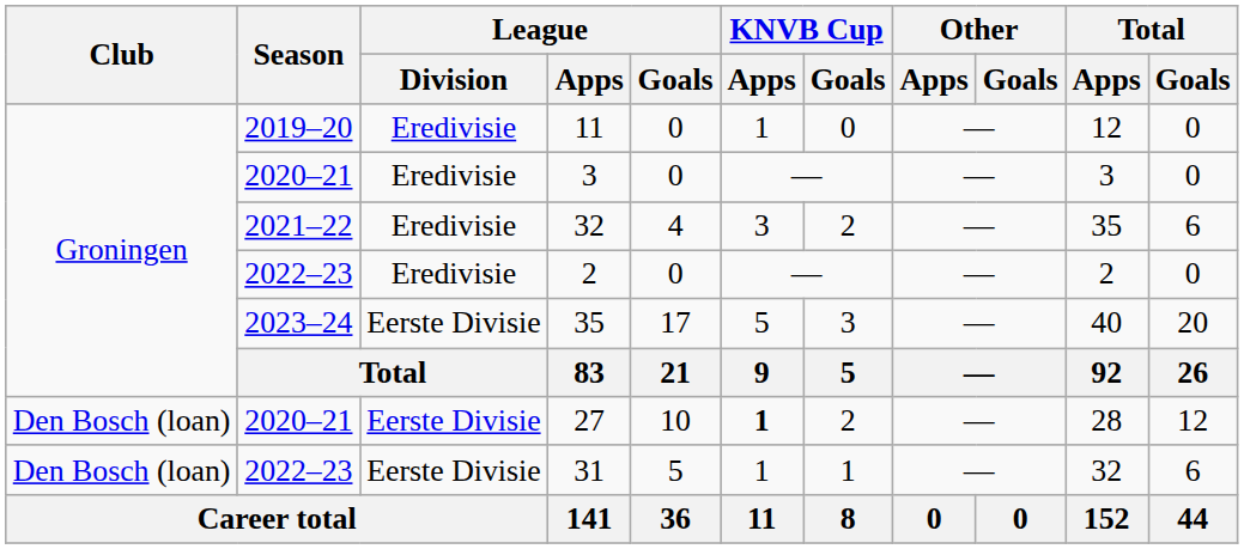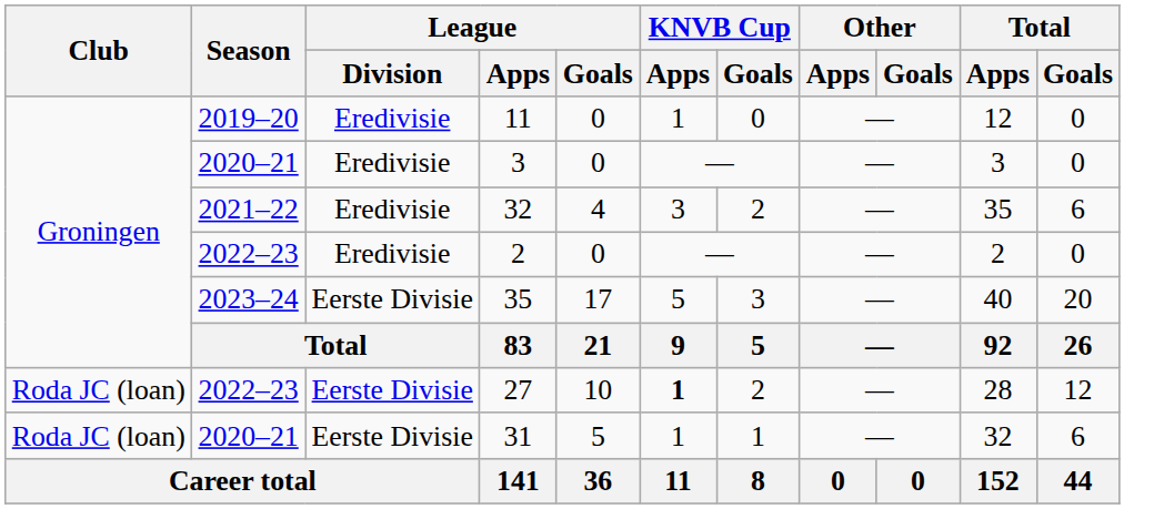27 | Club: Den Bosch (loan) -> Roda JC (loan)
27 | Season: 2020–21 -> 2022–23
31 | Club: Den Bosch (loan) -> Roda JC (loan)
31 | Season: 2022–23 -> 2020–21
